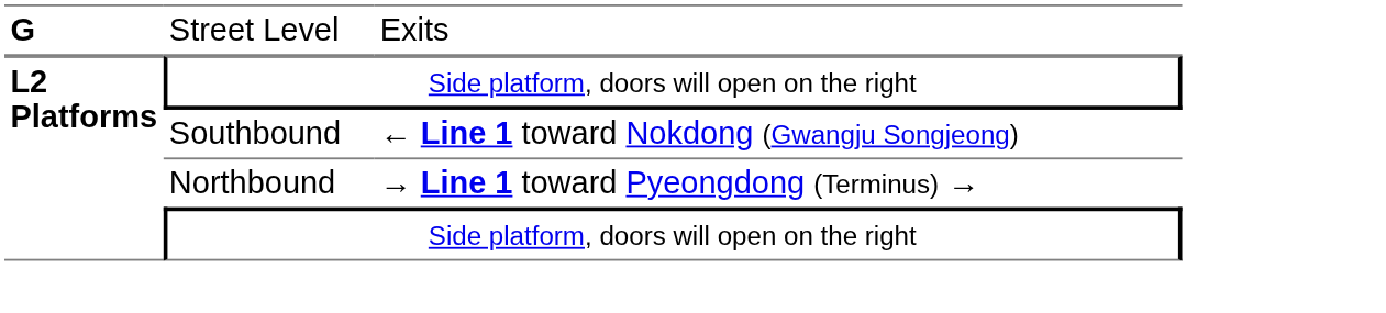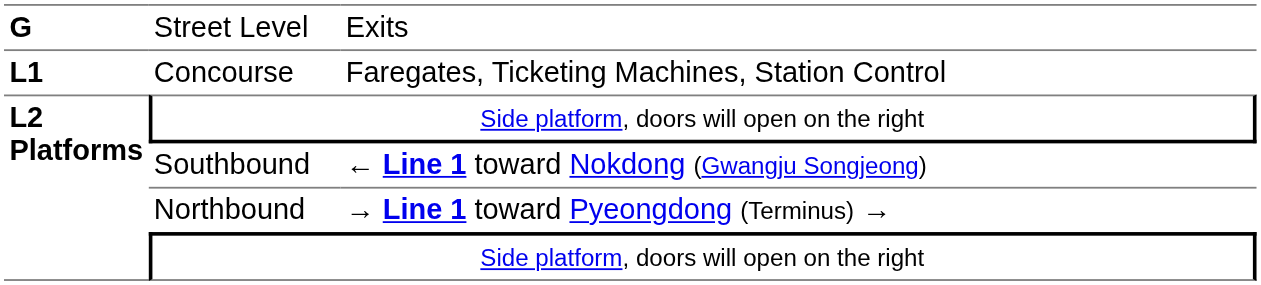+ row: L1 | Concourse | Faregates, Ticketing Machines, Station Control
